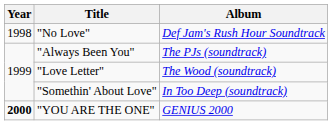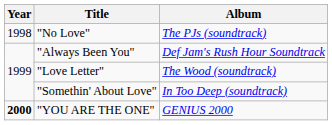"No Love" | Album: Def Jam's Rush Hour Soundtrack -> The PJs (soundtrack)
"Always Been You" | Album: The PJs (soundtrack) -> Def Jam's Rush Hour Soundtrack
